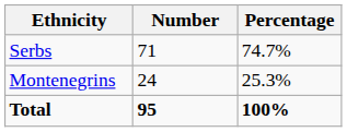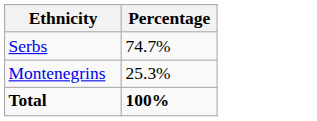- column: Number | 71 | 24 | 95
